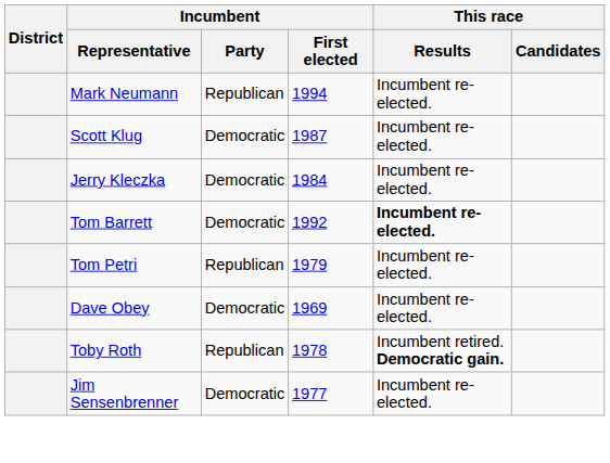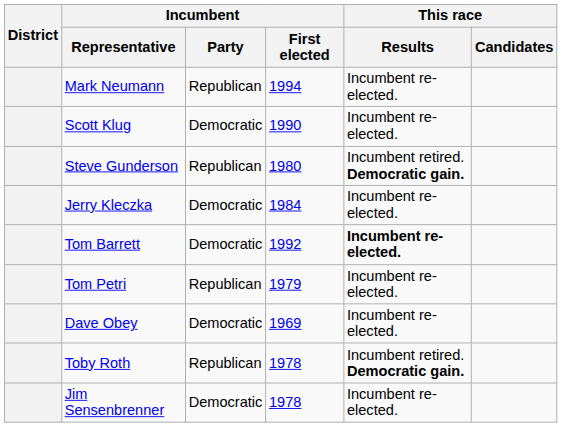Scott Klug | Incumbent / First elected: 1987 -> 1990
+ row: Steve Gunderson | Republican | 1980 | Incumbent retired. Democratic gain.
Jim Sensenbrenner | Incumbent / First elected: 1977 -> 1978
